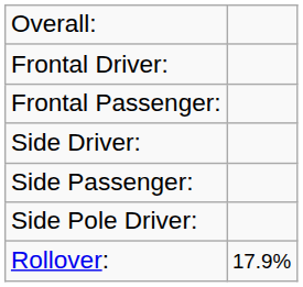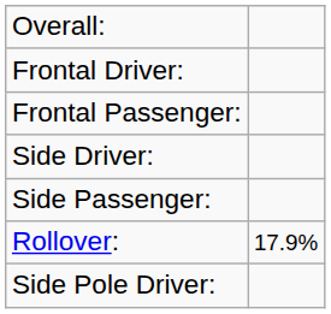rows swapped: Side Pole Driver: <-> Rollover:
